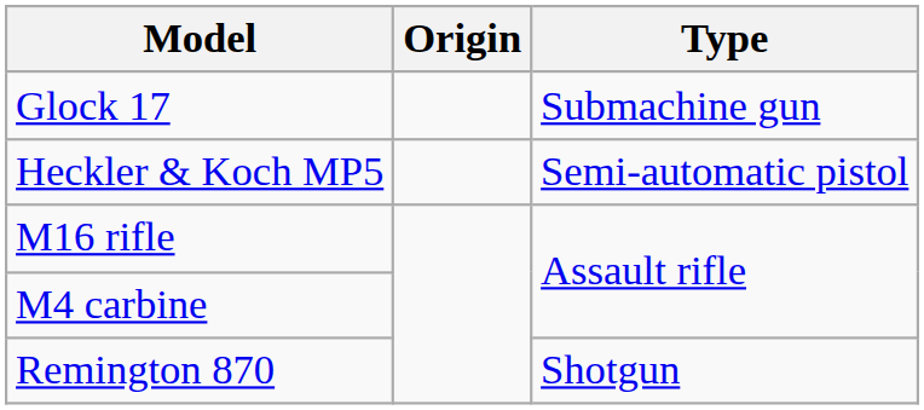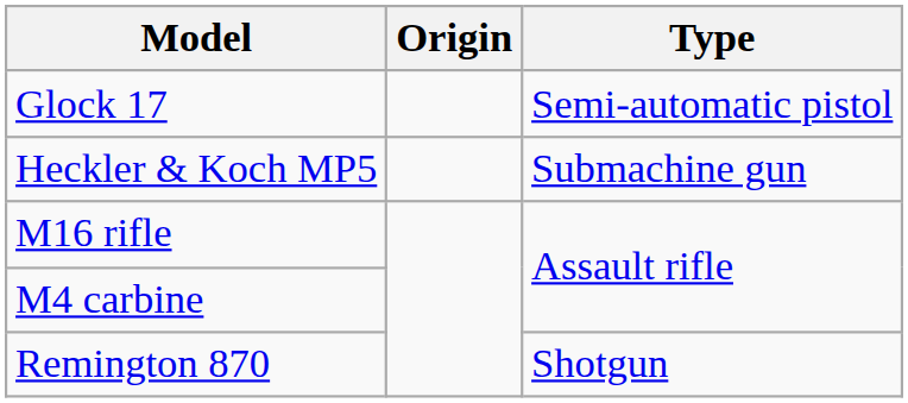Glock 17 | Type: Submachine gun -> Semi-automatic pistol
Heckler & Koch MP5 | Type: Semi-automatic pistol -> Submachine gun
